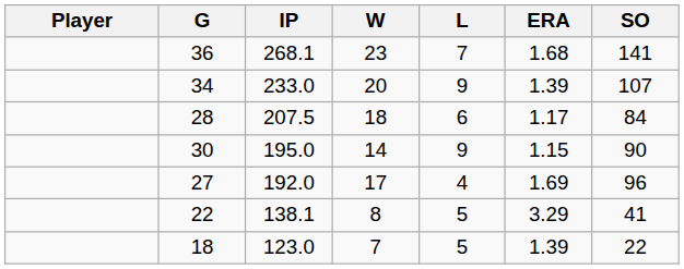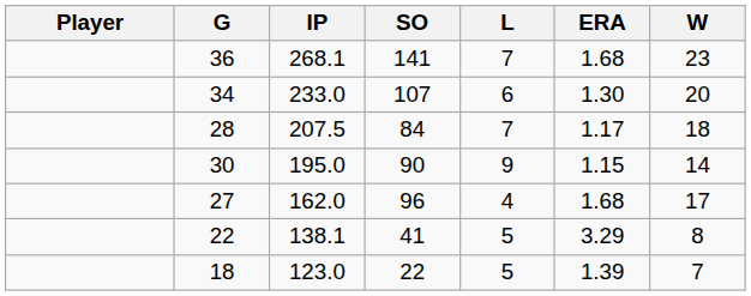columns swapped: W <-> SO
34 | L: 9 -> 6
34 | ERA: 1.39 -> 1.30
28 | L: 6 -> 7
27 | IP: 192.0 -> 162.0
27 | ERA: 1.69 -> 1.68
